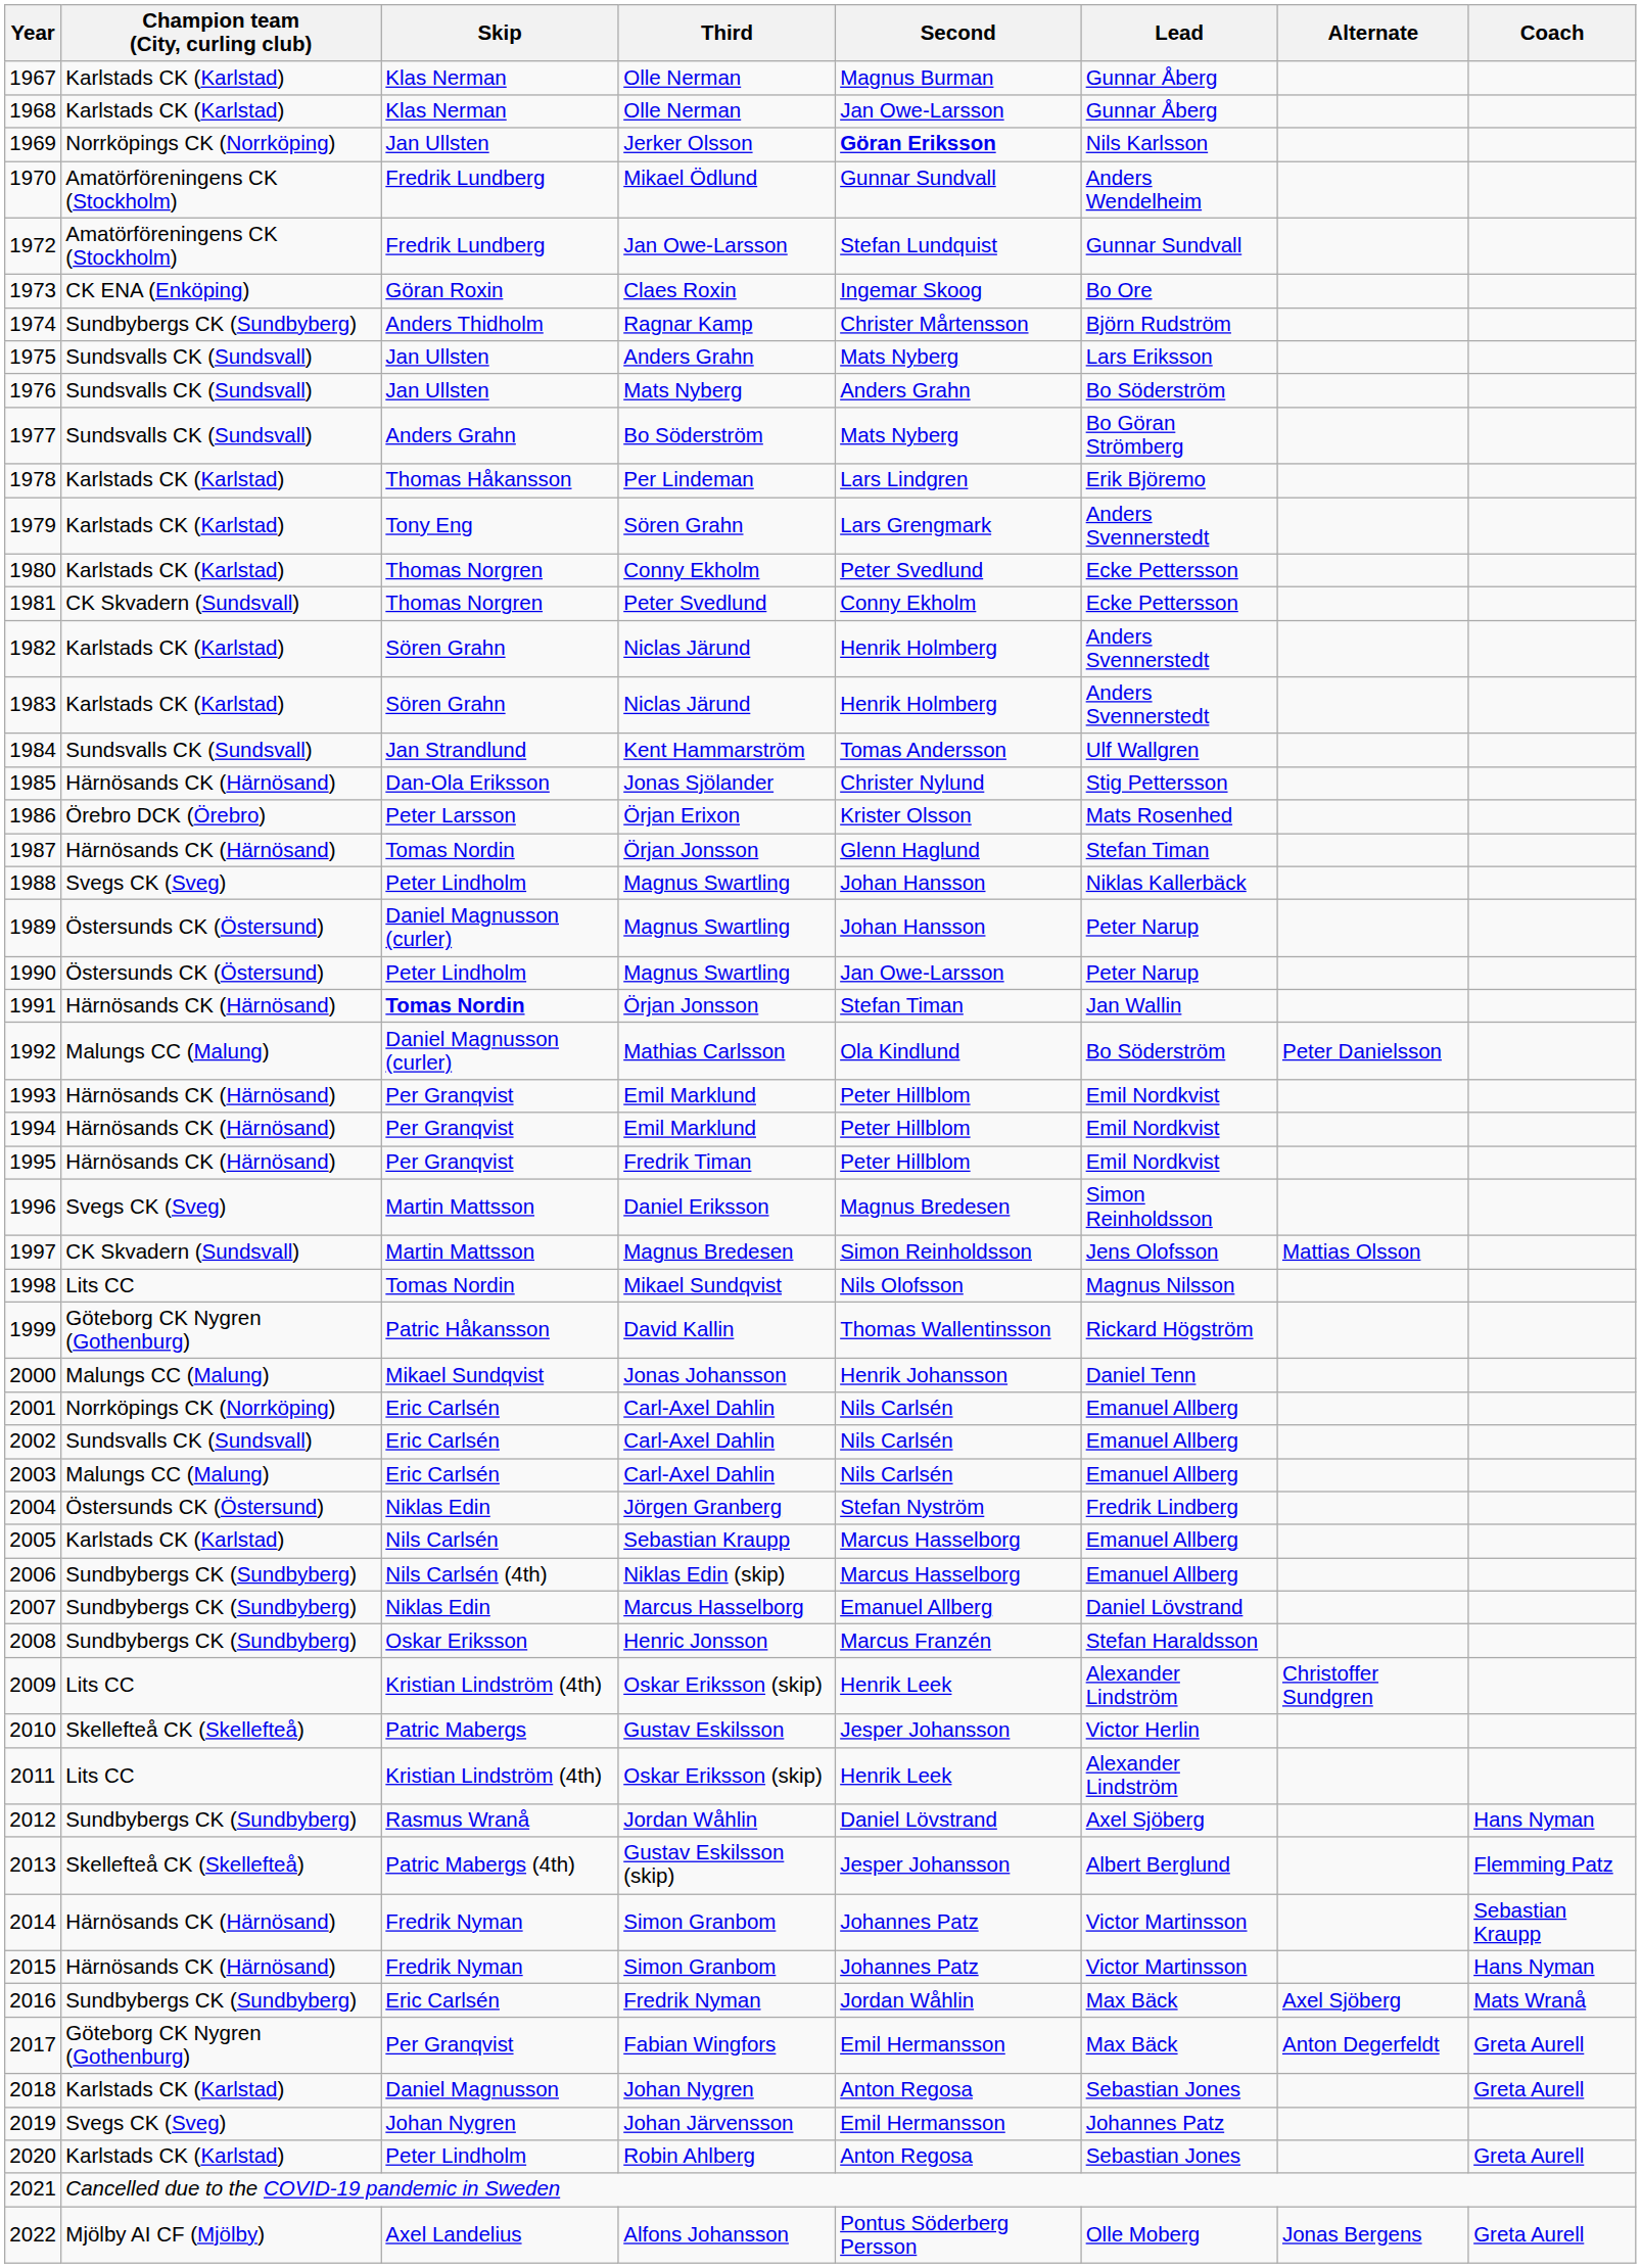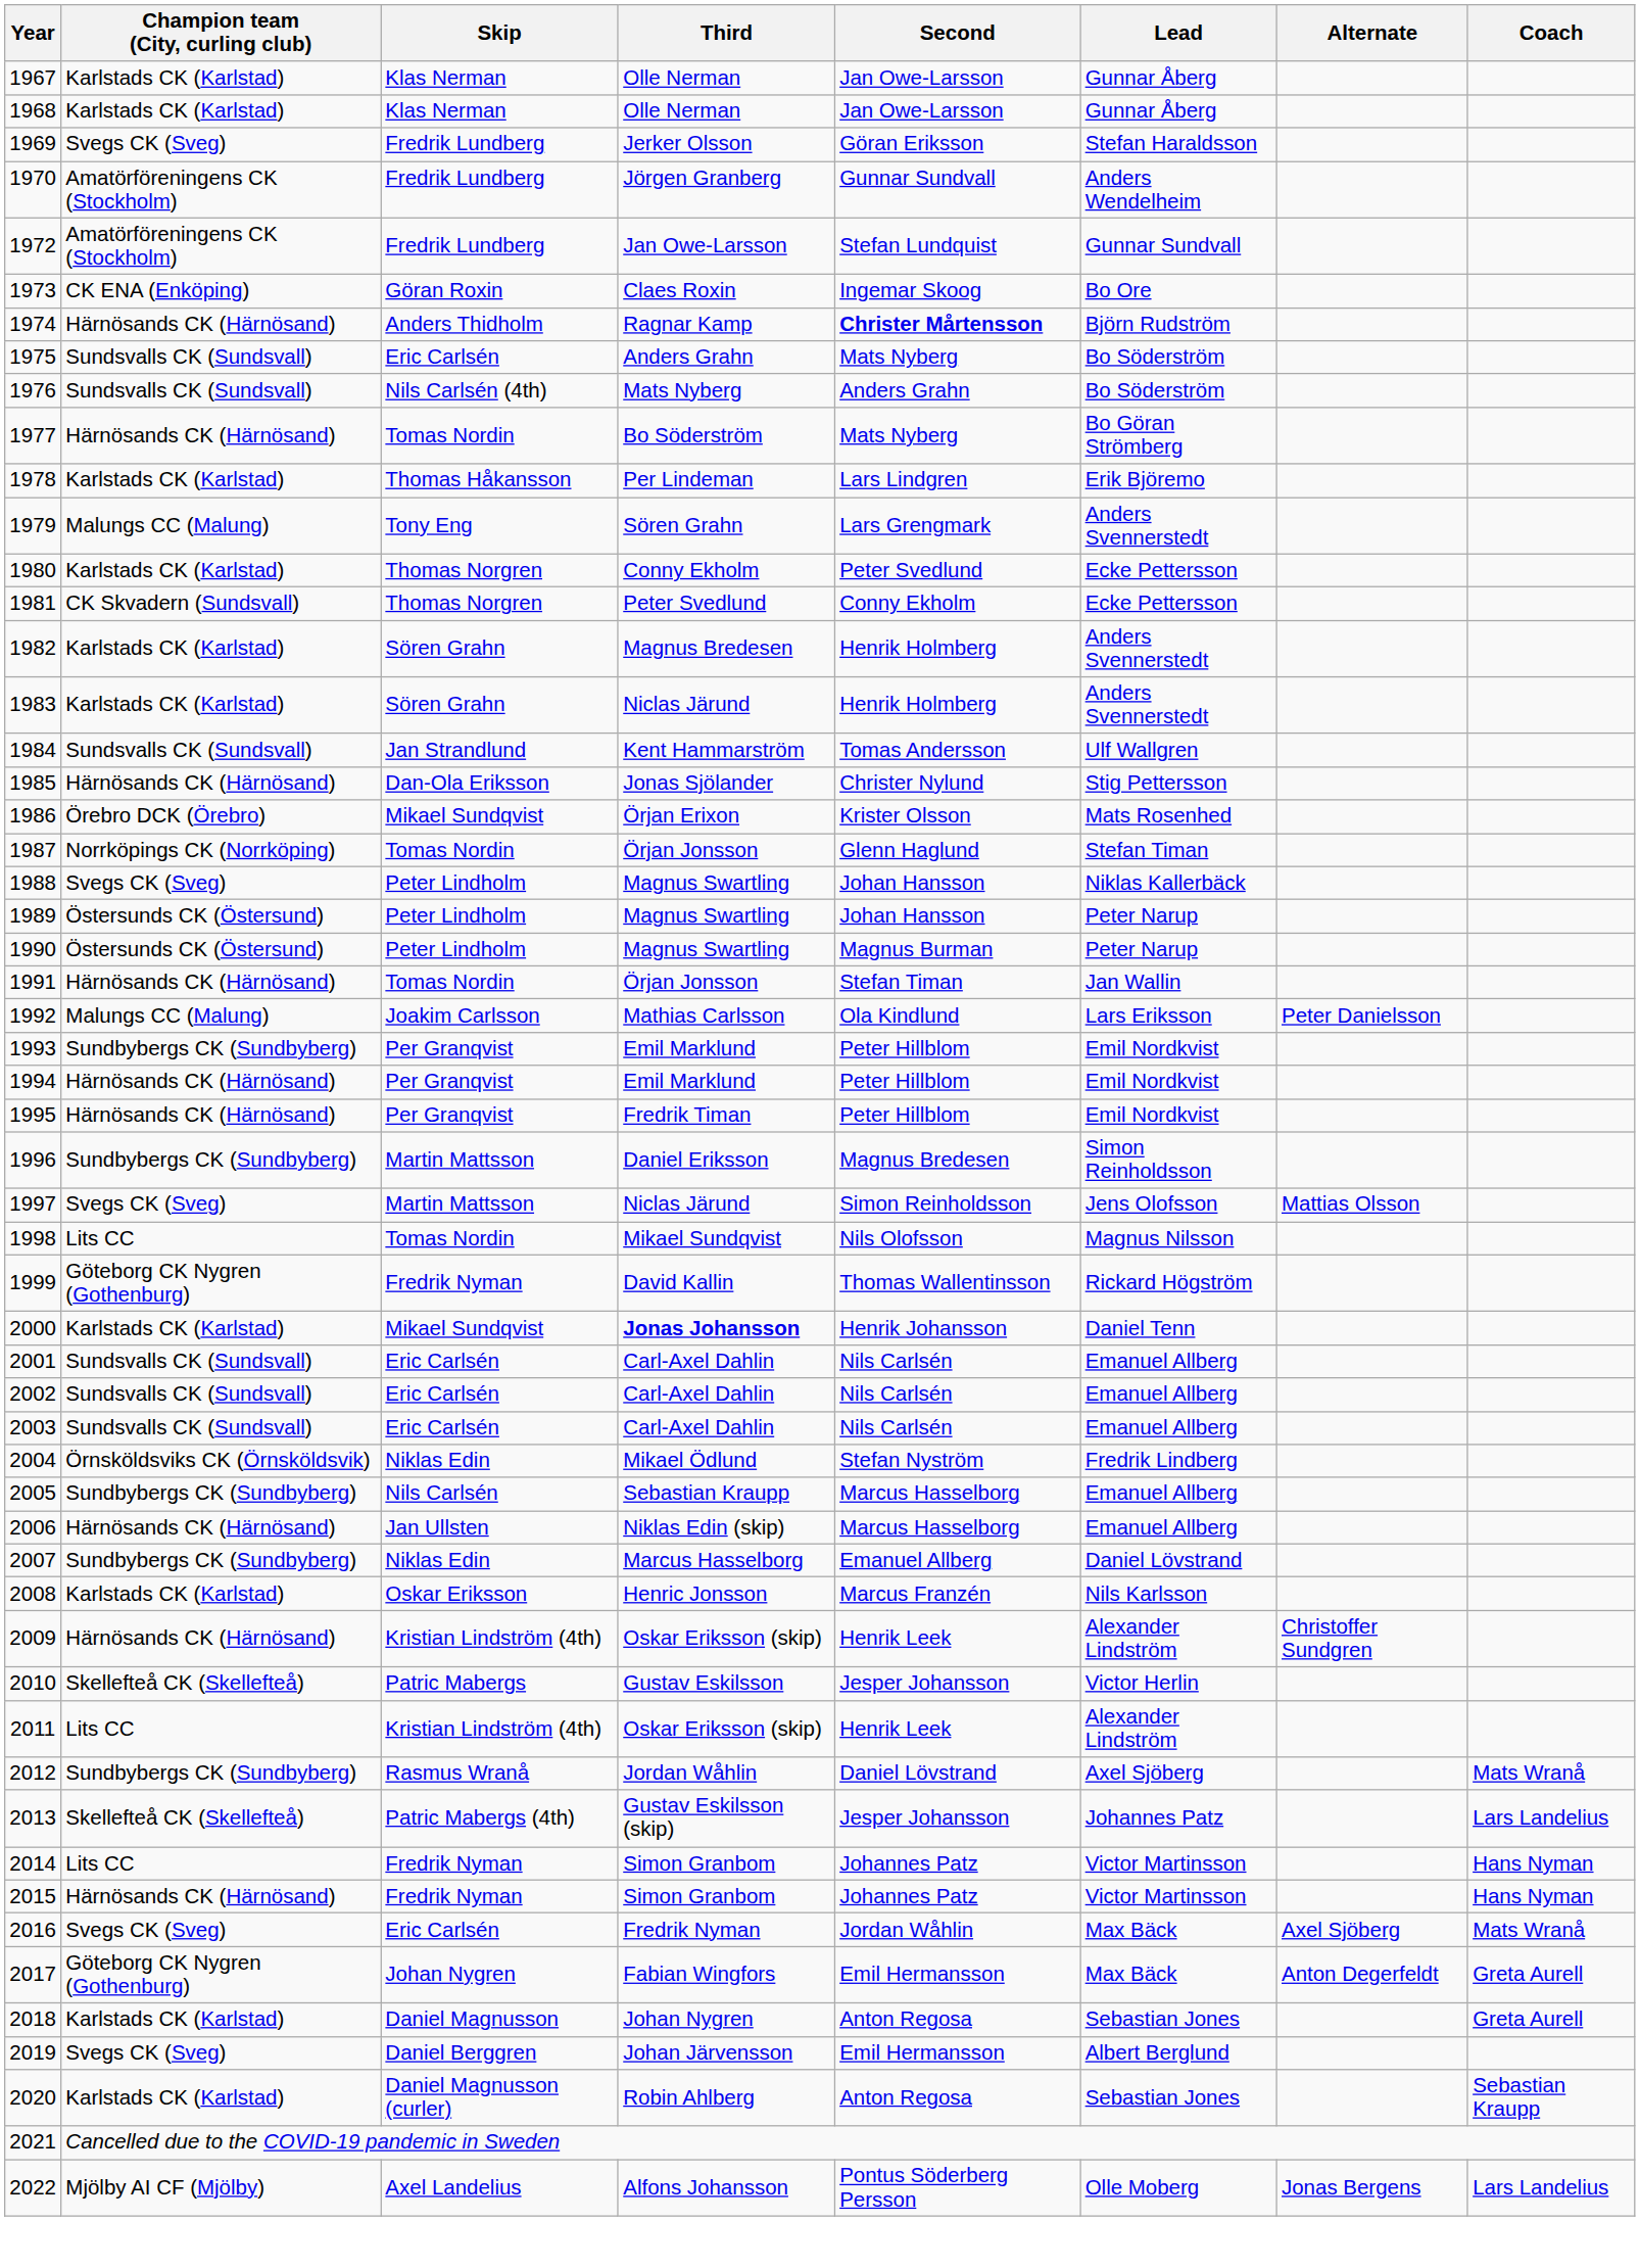1967 | Second: Magnus Burman -> Jan Owe-Larsson
1969 | Champion team (City, curling club): Norrköpings CK (Norrköping) -> Svegs CK (Sveg)
1969 | Skip: Jan Ullsten -> Fredrik Lundberg
1969 | Second: bold -> normal
1969 | Lead: Nils Karlsson -> Stefan Haraldsson
1970 | Third: Mikael Ödlund -> Jörgen Granberg
1974 | Champion team (City, curling club): Sundbybergs CK (Sundbyberg) -> Härnösands CK (Härnösand)
1974 | Second: normal -> bold
1975 | Skip: Jan Ullsten -> Eric Carlsén
1975 | Lead: Lars Eriksson -> Bo Söderström
1976 | Skip: Jan Ullsten -> Nils Carlsén (4th)
1977 | Champion team (City, curling club): Sundsvalls CK (Sundsvall) -> Härnösands CK (Härnösand)
1977 | Skip: Anders Grahn -> Tomas Nordin
1979 | Champion team (City, curling club): Karlstads CK (Karlstad) -> Malungs CC (Malung)
1982 | Third: Niclas Järund -> Magnus Bredesen
1986 | Skip: Peter Larsson -> Mikael Sundqvist
1987 | Champion team (City, curling club): Härnösands CK (Härnösand) -> Norrköpings CK (Norrköping)
1989 | Skip: Daniel Magnusson (curler) -> Peter Lindholm
1990 | Second: Jan Owe-Larsson -> Magnus Burman
1991 | Skip: bold -> normal
1992 | Skip: Daniel Magnusson (curler) -> Joakim Carlsson
1992 | Lead: Bo Söderström -> Lars Eriksson
1993 | Champion team (City, curling club): Härnösands CK (Härnösand) -> Sundbybergs CK (Sundbyberg)
1996 | Champion team (City, curling club): Svegs CK (Sveg) -> Sundbybergs CK (Sundbyberg)
1997 | Champion team (City, curling club): CK Skvadern (Sundsvall) -> Svegs CK (Sveg)
1997 | Third: Magnus Bredesen -> Niclas Järund
1999 | Skip: Patric Håkansson -> Fredrik Nyman
2000 | Champion team (City, curling club): Malungs CC (Malung) -> Karlstads CK (Karlstad)
2000 | Third: normal -> bold
2001 | Champion team (City, curling club): Norrköpings CK (Norrköping) -> Sundsvalls CK (Sundsvall)
2003 | Champion team (City, curling club): Malungs CC (Malung) -> Sundsvalls CK (Sundsvall)
2004 | Champion team (City, curling club): Östersunds CK (Östersund) -> Örnsköldsviks CK (Örnsköldsvik)
2004 | Third: Jörgen Granberg -> Mikael Ödlund
2005 | Champion team (City, curling club): Karlstads CK (Karlstad) -> Sundbybergs CK (Sundbyberg)
2006 | Champion team (City, curling club): Sundbybergs CK (Sundbyberg) -> Härnösands CK (Härnösand)
2006 | Skip: Nils Carlsén (4th) -> Jan Ullsten
2008 | Champion team (City, curling club): Sundbybergs CK (Sundbyberg) -> Karlstads CK (Karlstad)
2008 | Lead: Stefan Haraldsson -> Nils Karlsson
2009 | Champion team (City, curling club): Lits CC -> Härnösands CK (Härnösand)
2012 | Coach: Hans Nyman -> Mats Wranå
2013 | Lead: Albert Berglund -> Johannes Patz
2013 | Coach: Flemming Patz -> Lars Landelius
2014 | Champion team (City, curling club): Härnösands CK (Härnösand) -> Lits CC
2014 | Coach: Sebastian Kraupp -> Hans Nyman
2016 | Champion team (City, curling club): Sundbybergs CK (Sundbyberg) -> Svegs CK (Sveg)
2017 | Skip: Per Granqvist -> Johan Nygren
2019 | Skip: Johan Nygren -> Daniel Berggren
2019 | Lead: Johannes Patz -> Albert Berglund
2020 | Skip: Peter Lindholm -> Daniel Magnusson (curler)
2020 | Coach: Greta Aurell -> Sebastian Kraupp
2022 | Coach: Greta Aurell -> Lars Landelius
